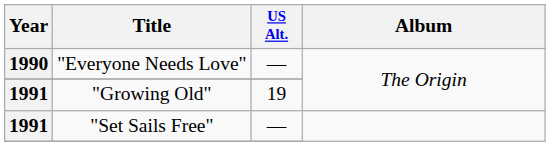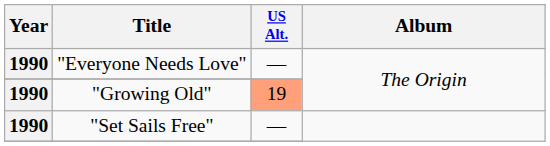"Growing Old" | Year: 1991 -> 1990
"Growing Old" | US Alt.: no background -> lightsalmon background
"Set Sails Free" | Year: 1991 -> 1990
